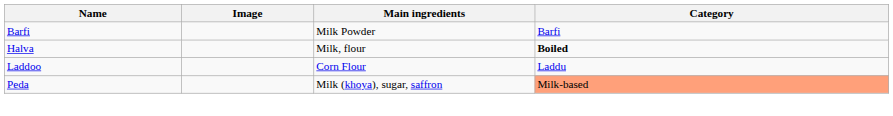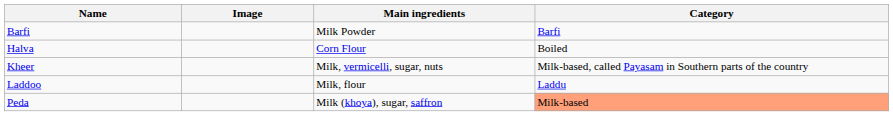Halva | Main ingredients: Milk, flour -> Corn Flour
Halva | Category: bold -> normal
+ row: Kheer | Milk, vermicelli, sugar, nuts | Milk-based, called Payasam in Southern parts of the country
Laddoo | Main ingredients: Corn Flour -> Milk, flour
